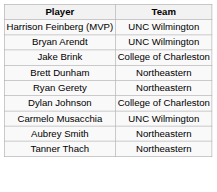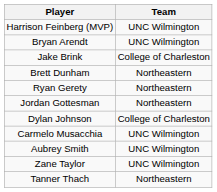+ row: Jordan Gottesman | Northeastern
Aubrey Smith | Team: Northeastern -> UNC Wilmington
+ row: Zane Taylor | UNC Wilmington
